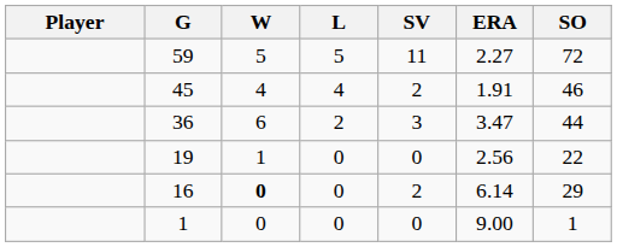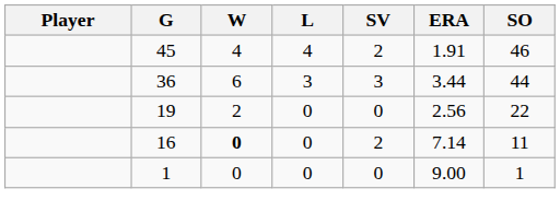- row: 59 | 5 | 5 | 11 | 2.27 | 72
36 | L: 2 -> 3
36 | ERA: 3.47 -> 3.44
19 | W: 1 -> 2
16 | ERA: 6.14 -> 7.14
16 | SO: 29 -> 11
